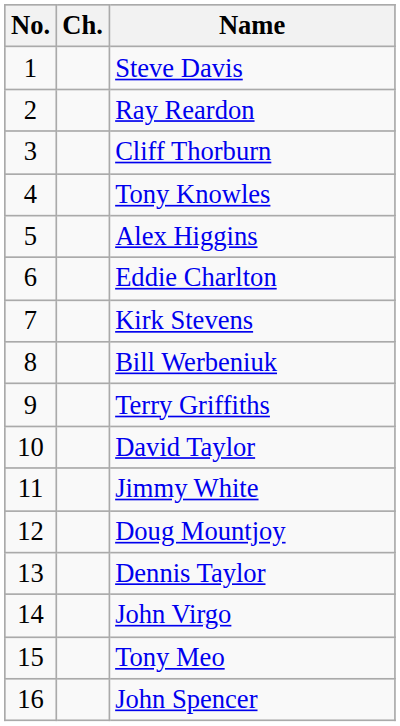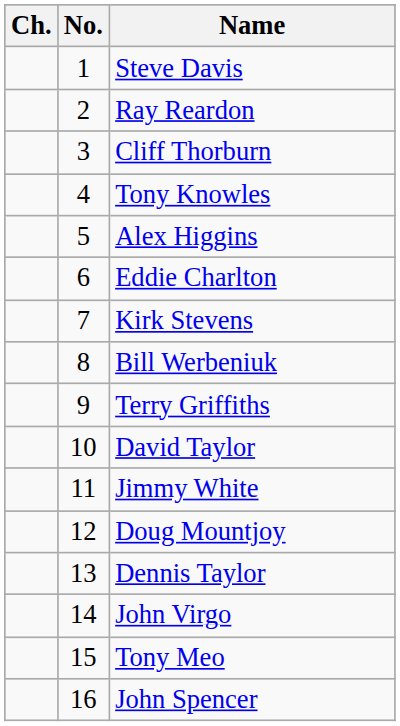columns swapped: No. <-> Ch.
